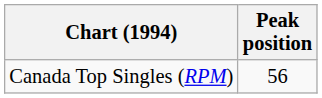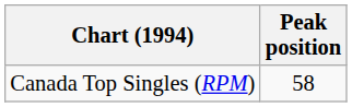Canada Top Singles (RPM) | Peak position: 56 -> 58
